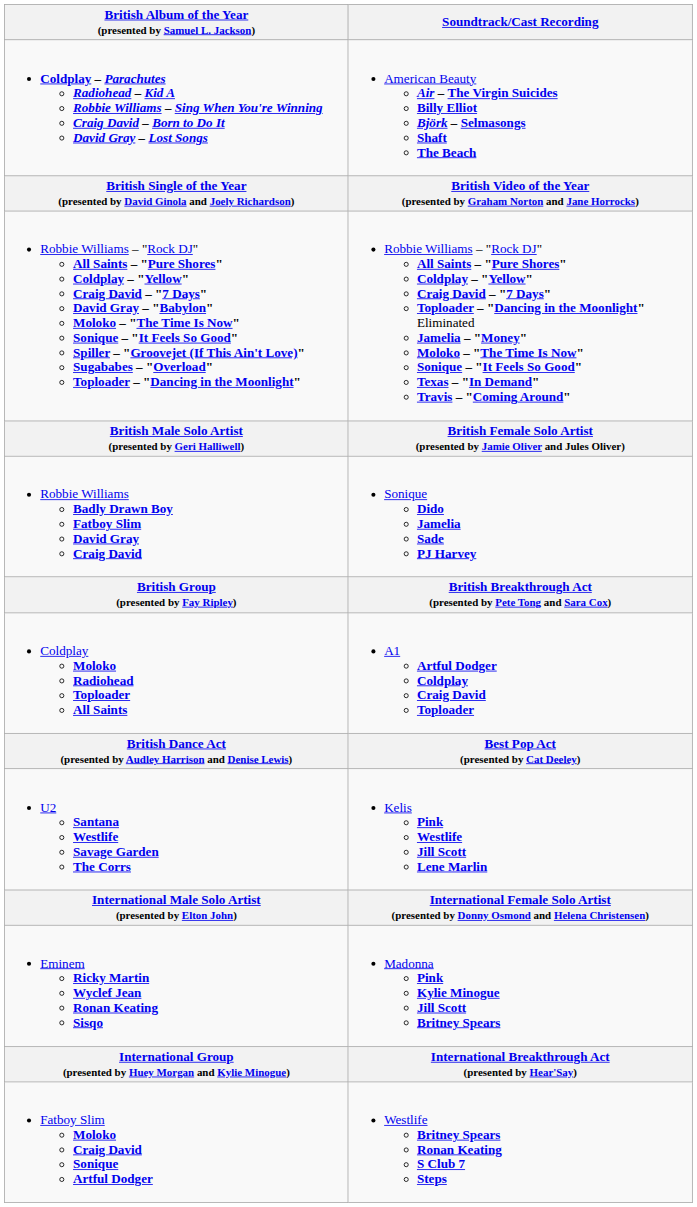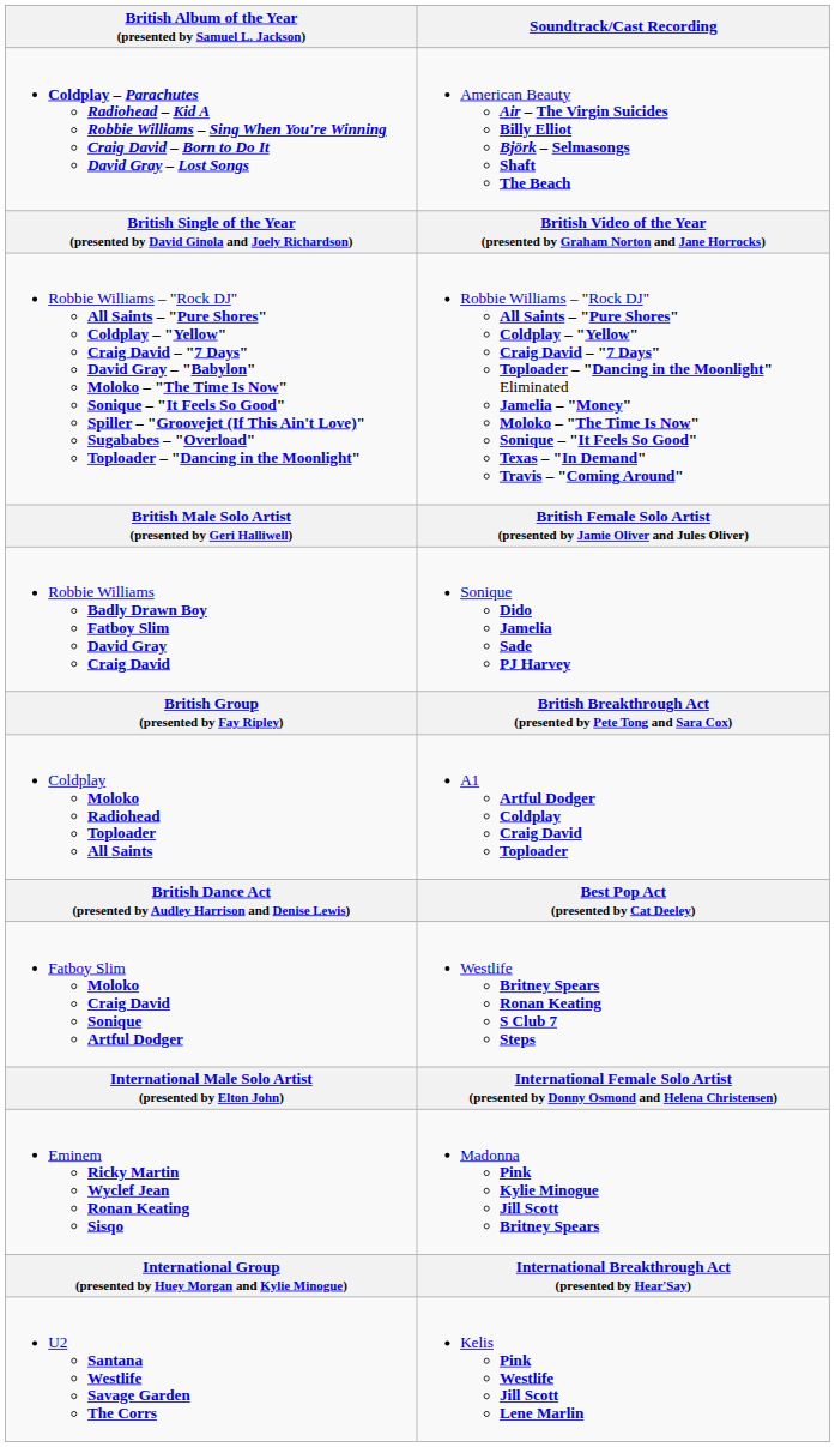rows swapped: Fatboy Slim Moloko Craig David Sonique Artful Dodger <-> U2 Santana Westlife Savage Garden The Corrs
